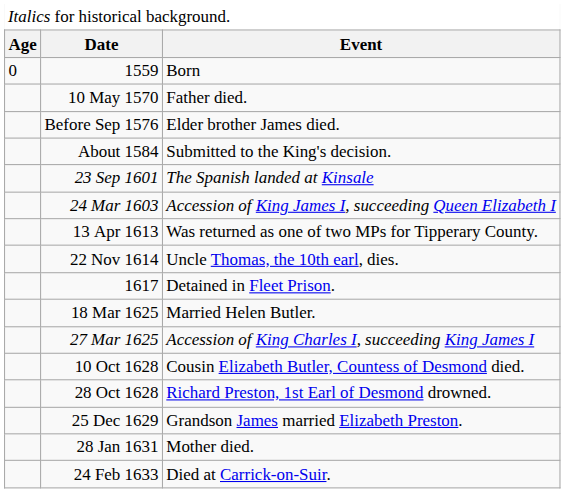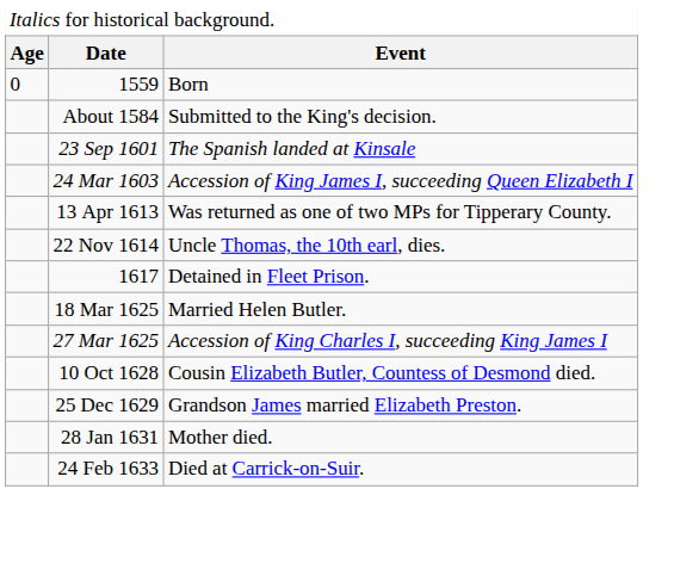- row: 10 May 1570 | Father died.
- row: Before Sep 1576 | Elder brother James died.
- row: 28 Oct 1628 | Richard Preston, 1st Earl of Desmond drowned.
